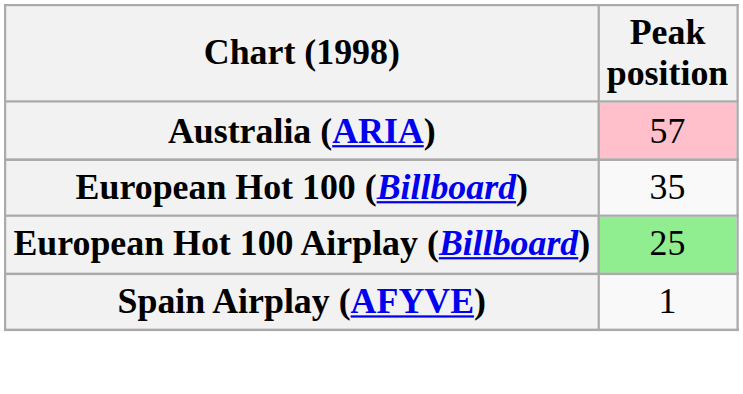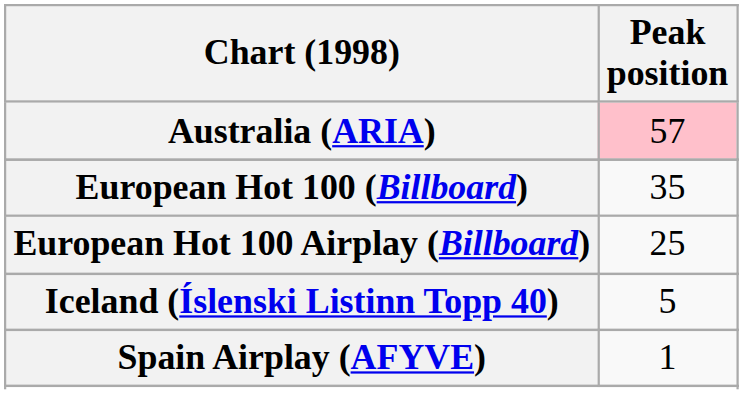European Hot 100 Airplay (Billboard) | Peak position: lightgreen background -> no background
+ row: Iceland (Íslenski Listinn Topp 40) | 5
